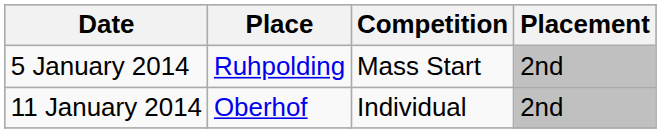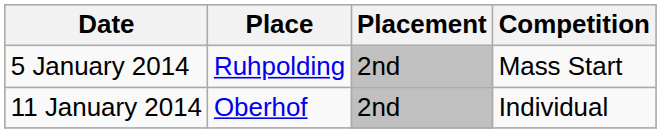columns swapped: Competition <-> Placement
